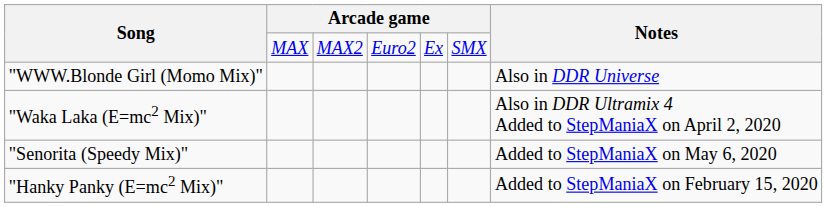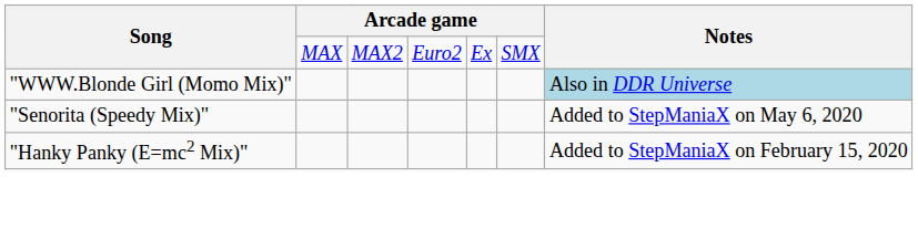"WWW.Blonde Girl (Momo Mix)" | Notes: no background -> lightblue background
- row: "Waka Laka (E=mc2 Mix)" | Also in DDR Ultramix 4 Added to StepManiaX on April 2, 2020
